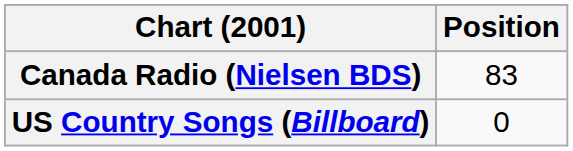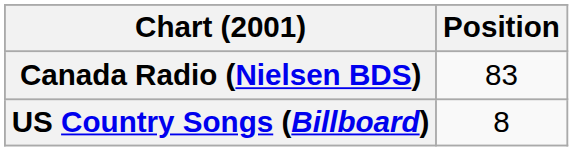US Country Songs (Billboard) | Position: 0 -> 8
